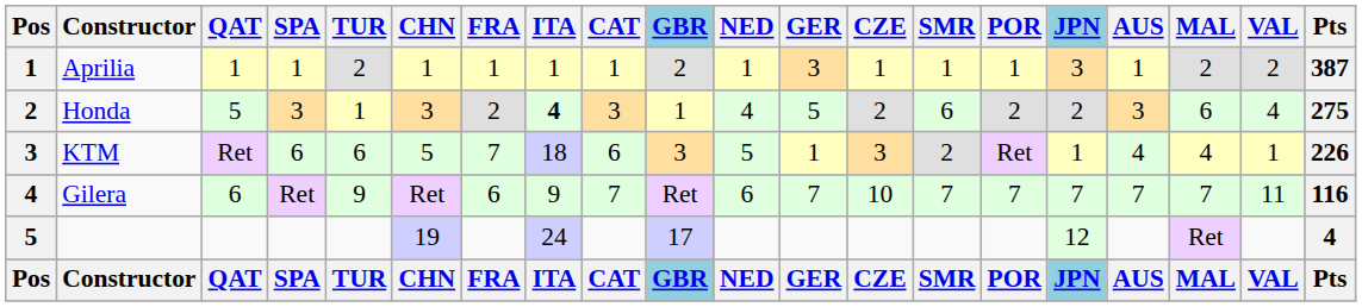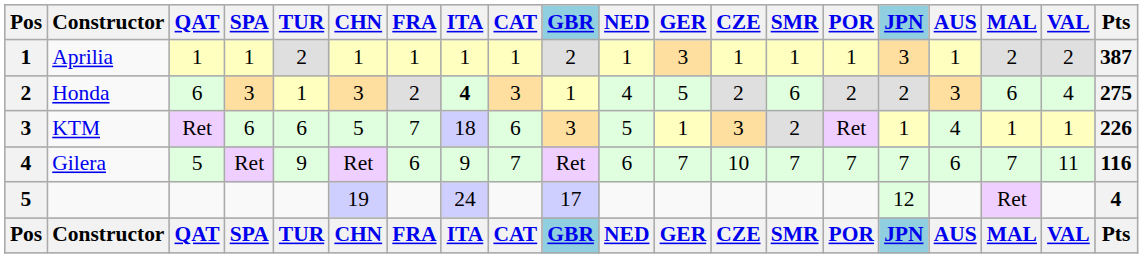Honda | QAT: 5 -> 6
KTM | MAL: 4 -> 1
Gilera | QAT: 6 -> 5
Gilera | AUS: 7 -> 6
